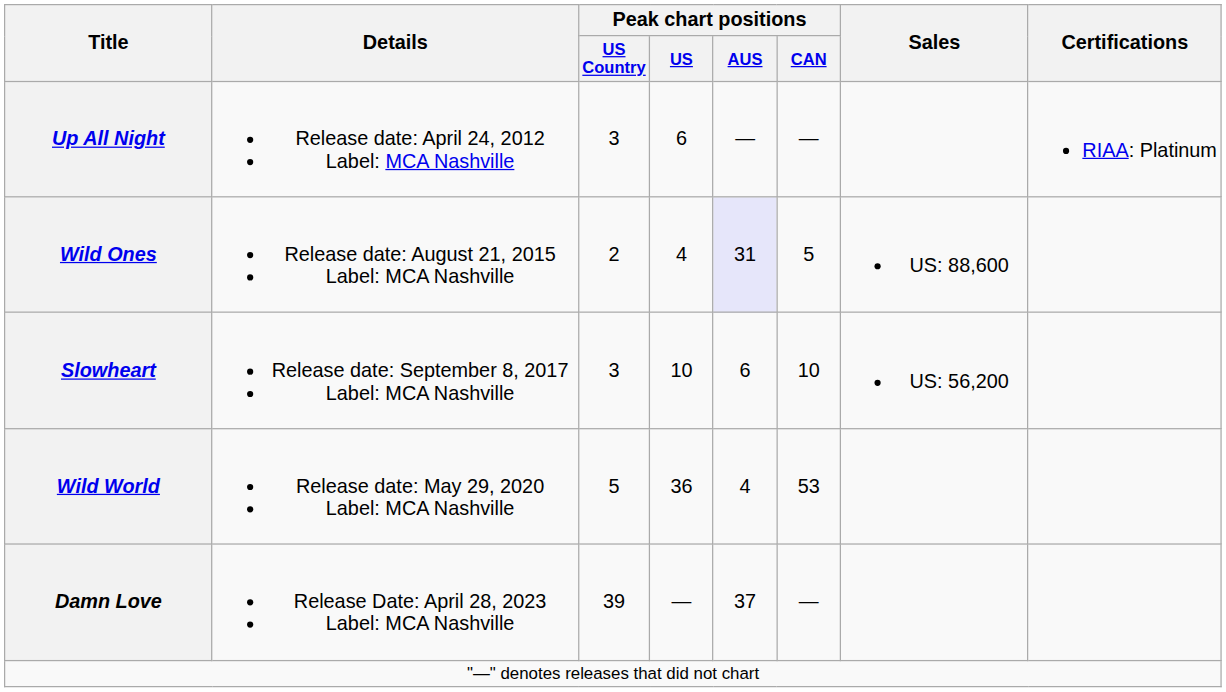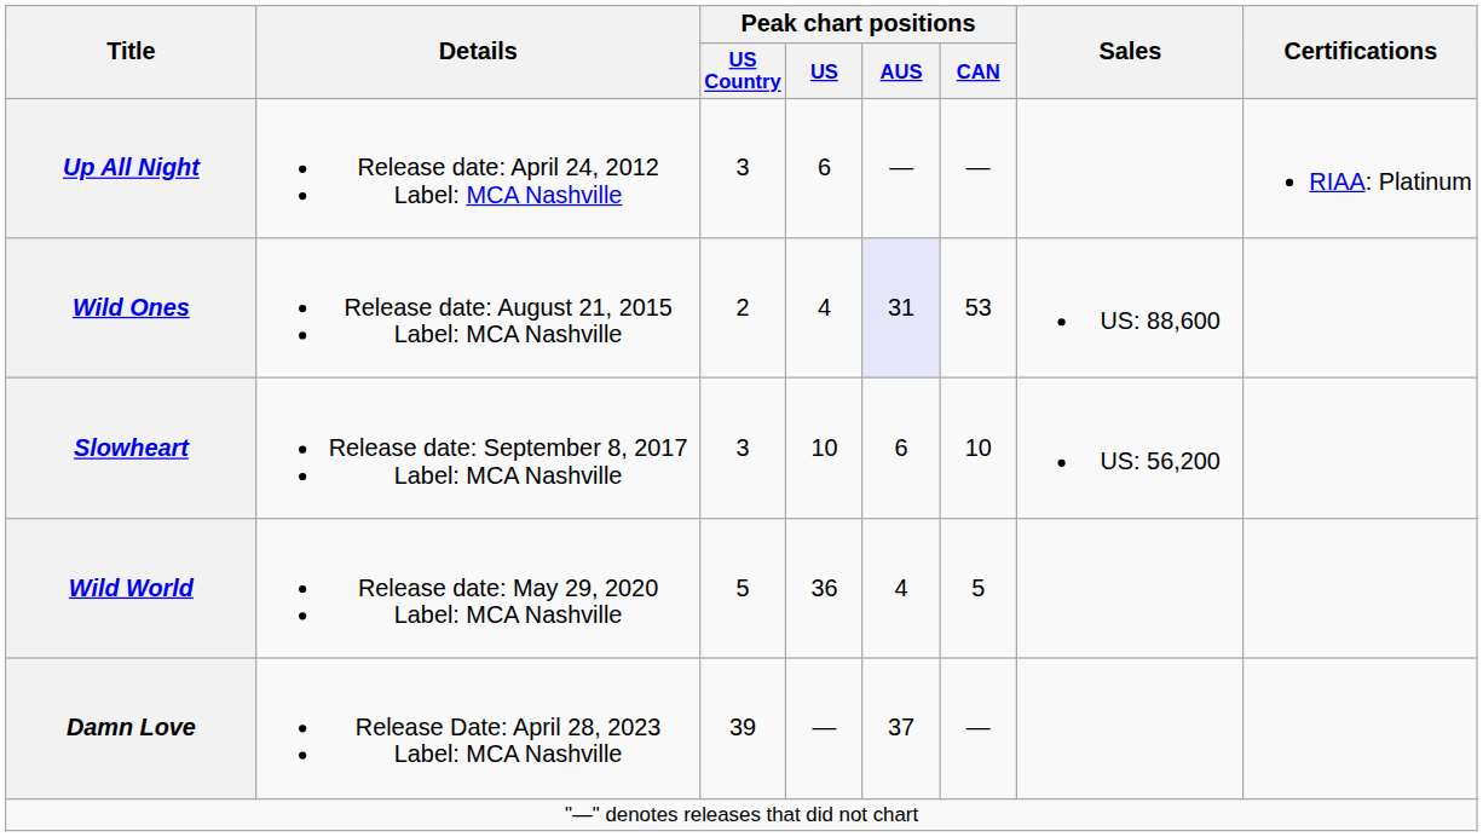Wild Ones | Peak chart positions / CAN: 5 -> 53
Wild World | Peak chart positions / CAN: 53 -> 5
